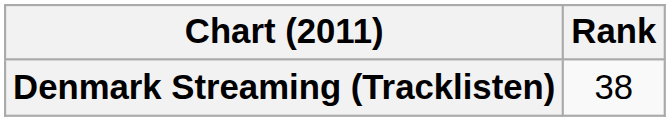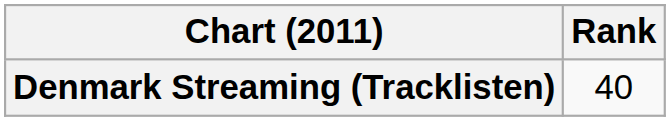Denmark Streaming (Tracklisten) | Rank: 38 -> 40
